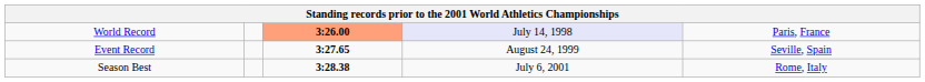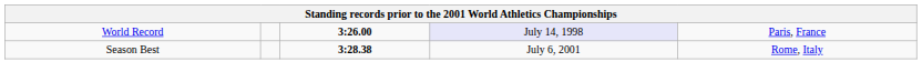World Record | column 3: lightsalmon background -> no background
- row: Event Record | 3:27.65 | August 24, 1999 | Seville, Spain
